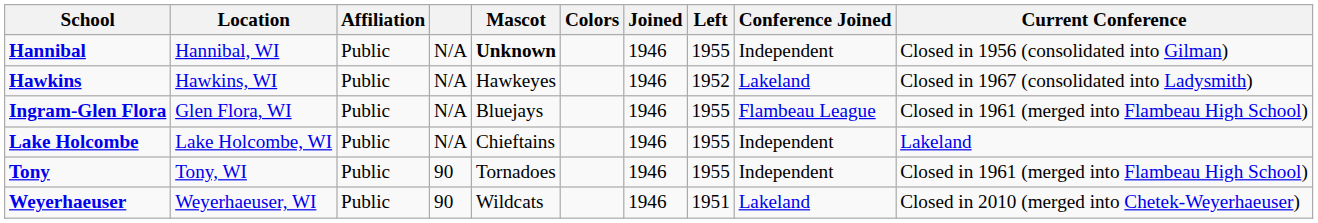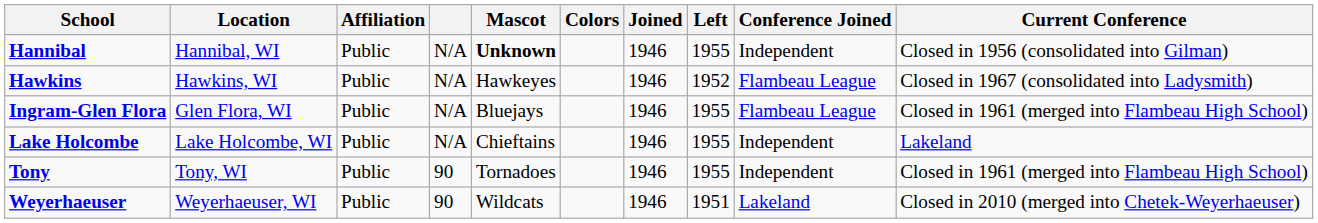Hawkins | Conference Joined: Lakeland -> Flambeau League
